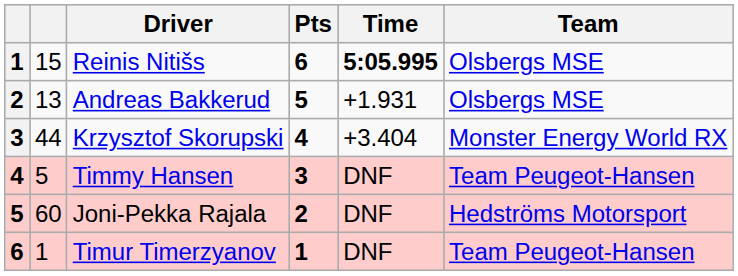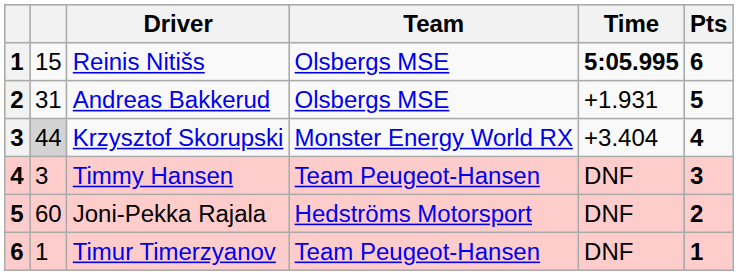columns swapped: Team <-> Pts
Andreas Bakkerud | column 2: 13 -> 31
Krzysztof Skorupski | column 2: no background -> lightgrey background
Timmy Hansen | column 2: 5 -> 3
